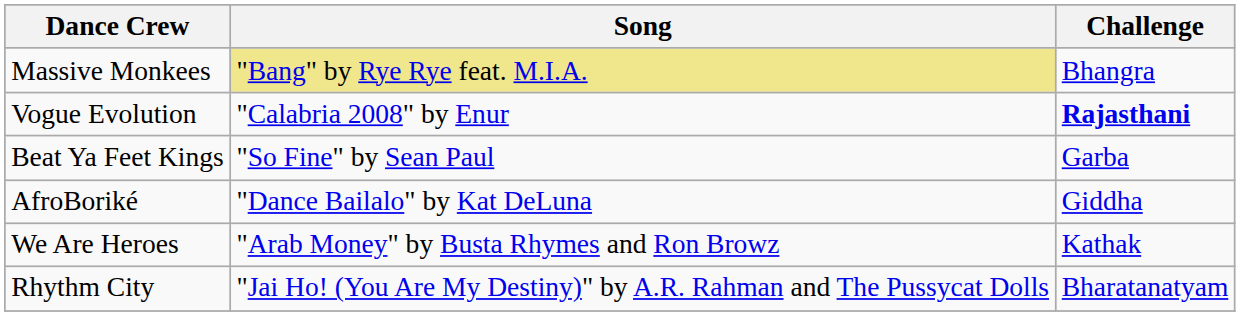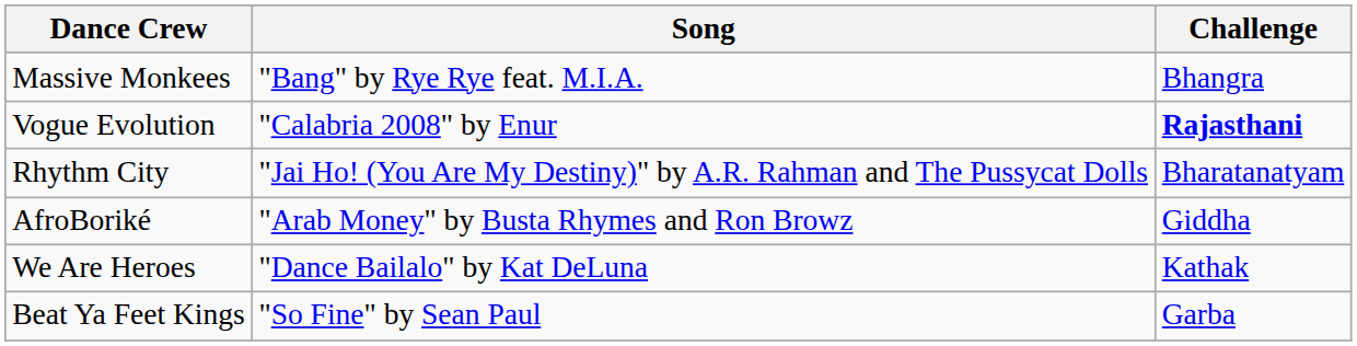Massive Monkees | Song: khaki background -> no background
rows swapped: Rhythm City <-> Beat Ya Feet Kings
AfroBoriké | Song: "Dance Bailalo" by Kat DeLuna -> "Arab Money" by Busta Rhymes and Ron Browz
We Are Heroes | Song: "Arab Money" by Busta Rhymes and Ron Browz -> "Dance Bailalo" by Kat DeLuna
